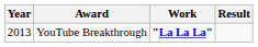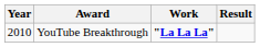YouTube Breakthrough | Year: 2013 -> 2010
